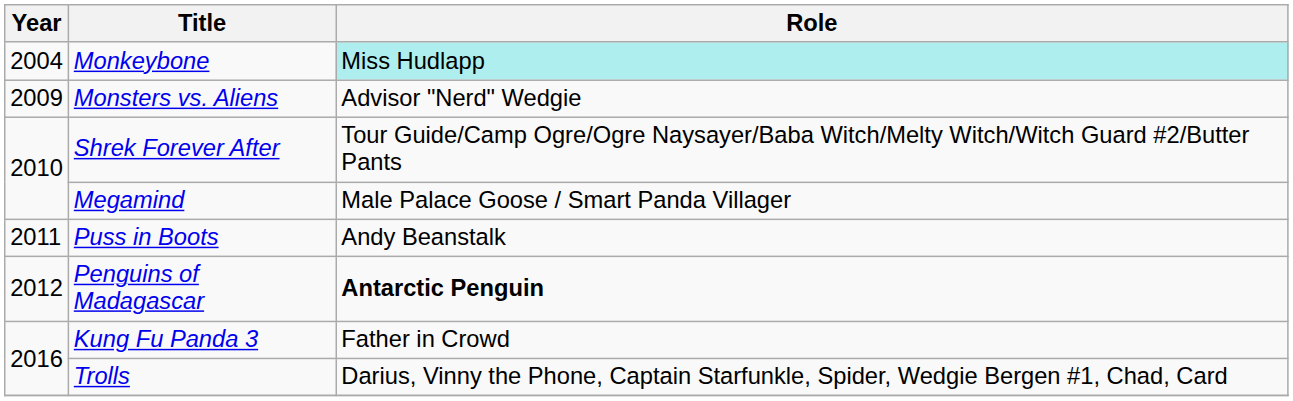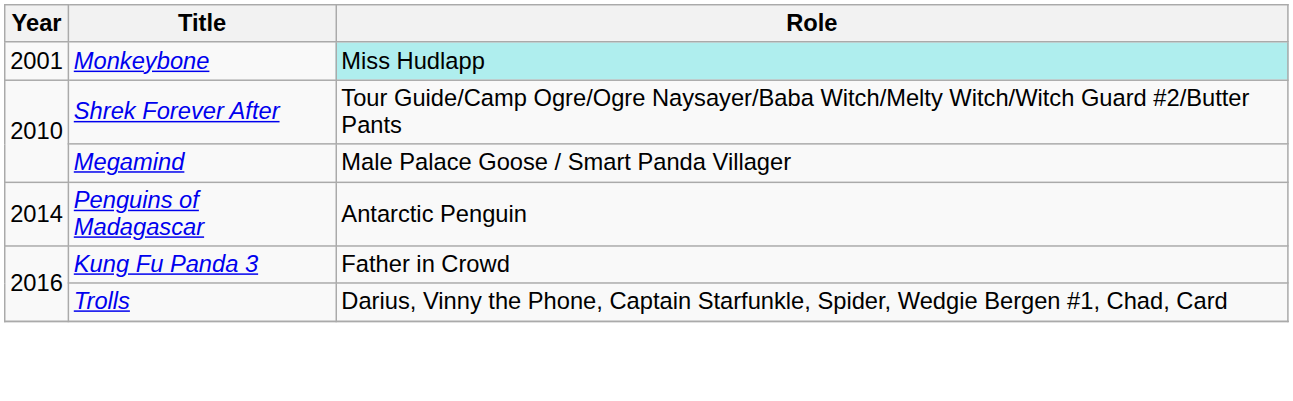Monkeybone | Year: 2004 -> 2001
- row: 2009 | Monsters vs. Aliens | Advisor "Nerd" Wedgie
- row: 2011 | Puss in Boots | Andy Beanstalk
Penguins of Madagascar | Year: 2012 -> 2014
Penguins of Madagascar | Role: bold -> normal
